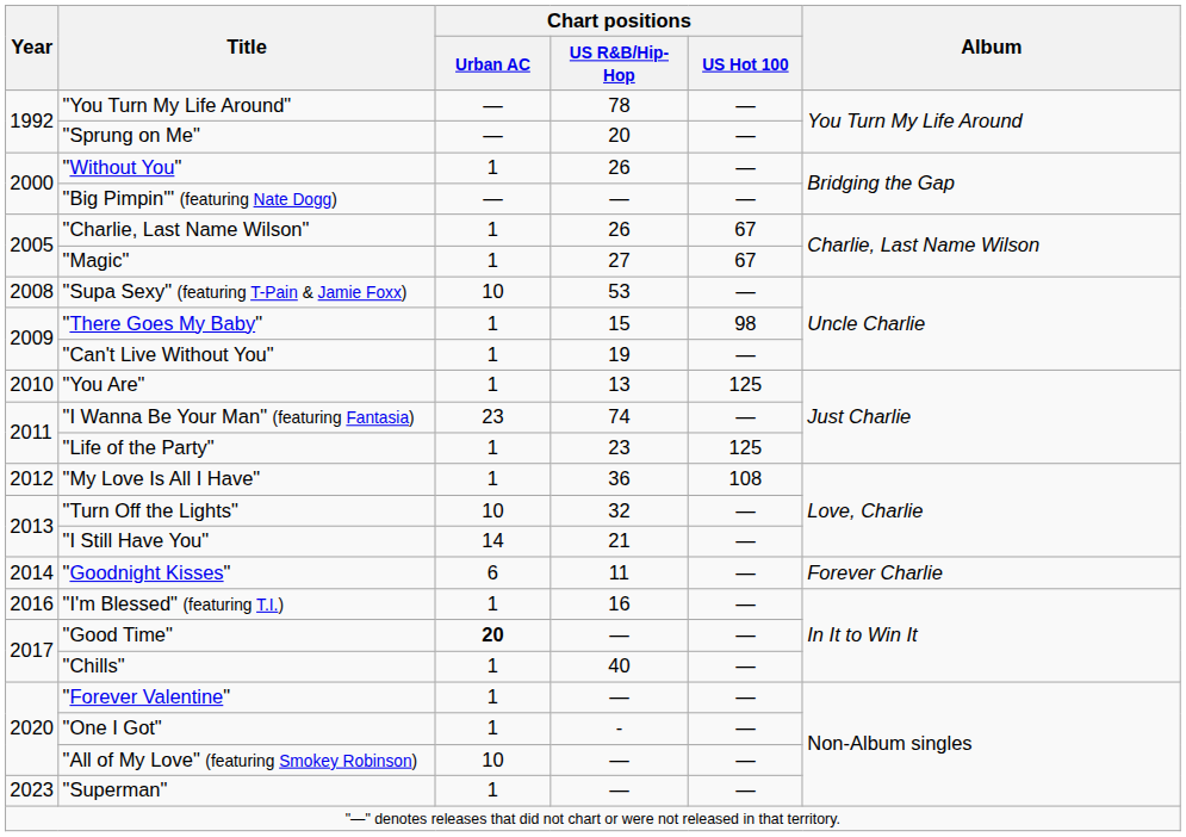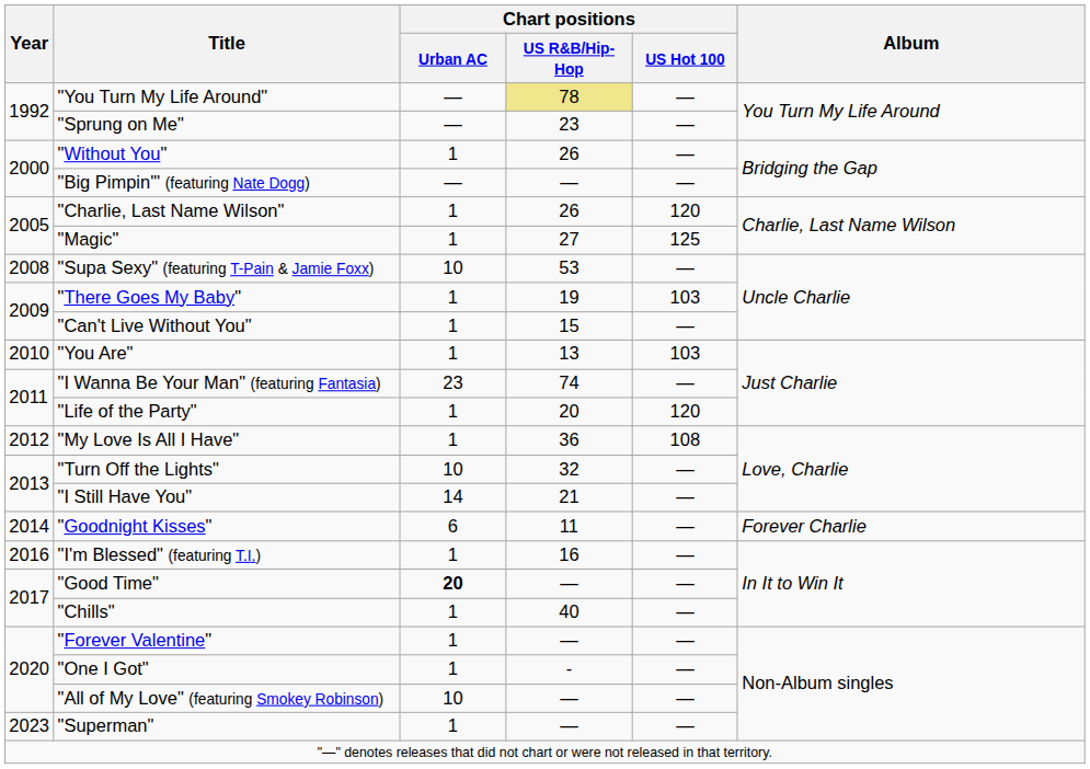"You Turn My Life Around" | Chart positions / US R&B/Hip-Hop: no background -> khaki background
"Sprung on Me" | Chart positions / US R&B/Hip-Hop: 20 -> 23
"Charlie, Last Name Wilson" | Chart positions / US Hot 100: 67 -> 120
"Magic" | Chart positions / US Hot 100: 67 -> 125
"There Goes My Baby" | Chart positions / US R&B/Hip-Hop: 15 -> 19
"There Goes My Baby" | Chart positions / US Hot 100: 98 -> 103
"Can't Live Without You" | Chart positions / US R&B/Hip-Hop: 19 -> 15
"You Are" | Chart positions / US Hot 100: 125 -> 103
"Life of the Party" | Chart positions / US R&B/Hip-Hop: 23 -> 20
"Life of the Party" | Chart positions / US Hot 100: 125 -> 120
